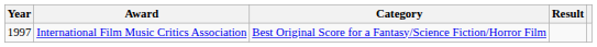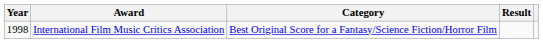International Film Music Critics Association | Year: 1997 -> 1998
